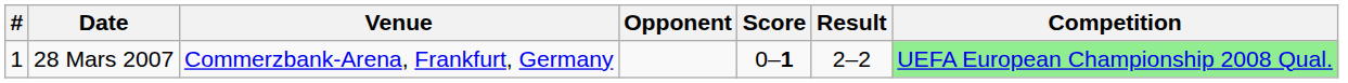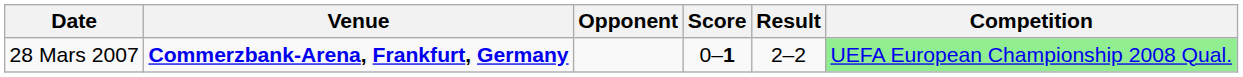- column: # | 1
28 Mars 2007 | Venue: normal -> bold
